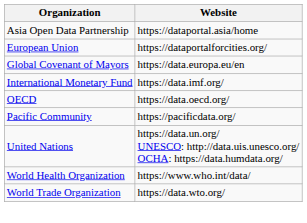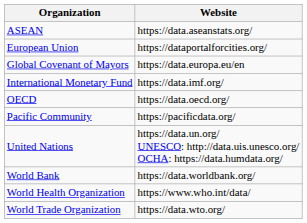- row: Asia Open Data Partnership | https://dataportal.asia/home
+ row: ASEAN | https://data.aseanstats.org/
+ row: World Bank | https://data.worldbank.org/
